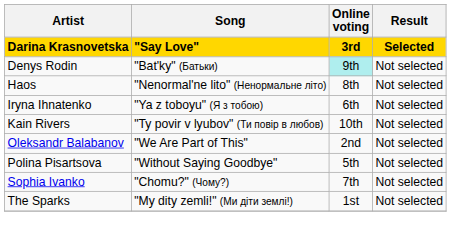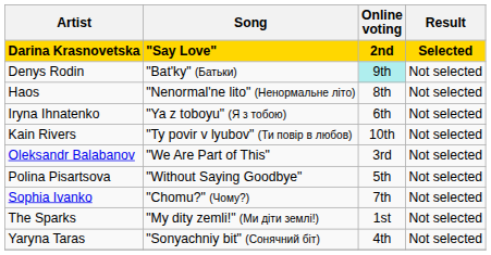Darina Krasnovetska | Online voting: 3rd -> 2nd
Oleksandr Balabanov | Online voting: 2nd -> 3rd
+ row: Yaryna Taras | "Sonyachniy bit" (Сонячний біт) | 4th | Not selected
